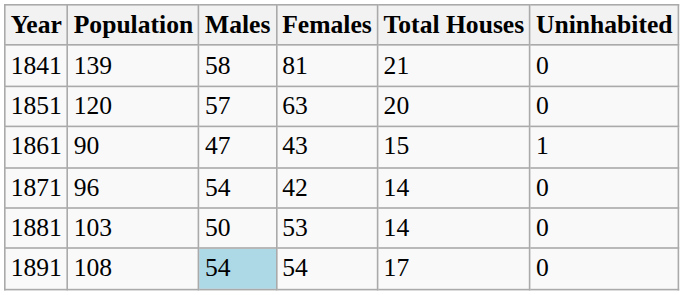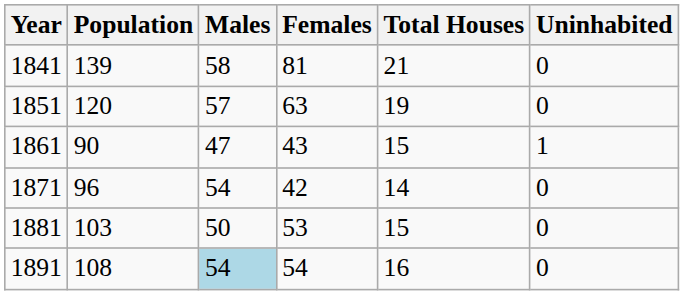1851 | Total Houses: 20 -> 19
1881 | Total Houses: 14 -> 15
1891 | Total Houses: 17 -> 16
